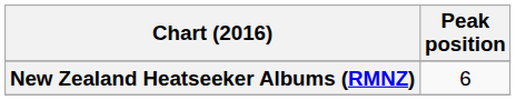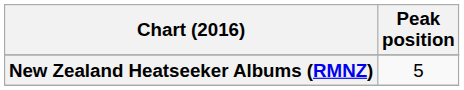New Zealand Heatseeker Albums (RMNZ) | Peak position: 6 -> 5
